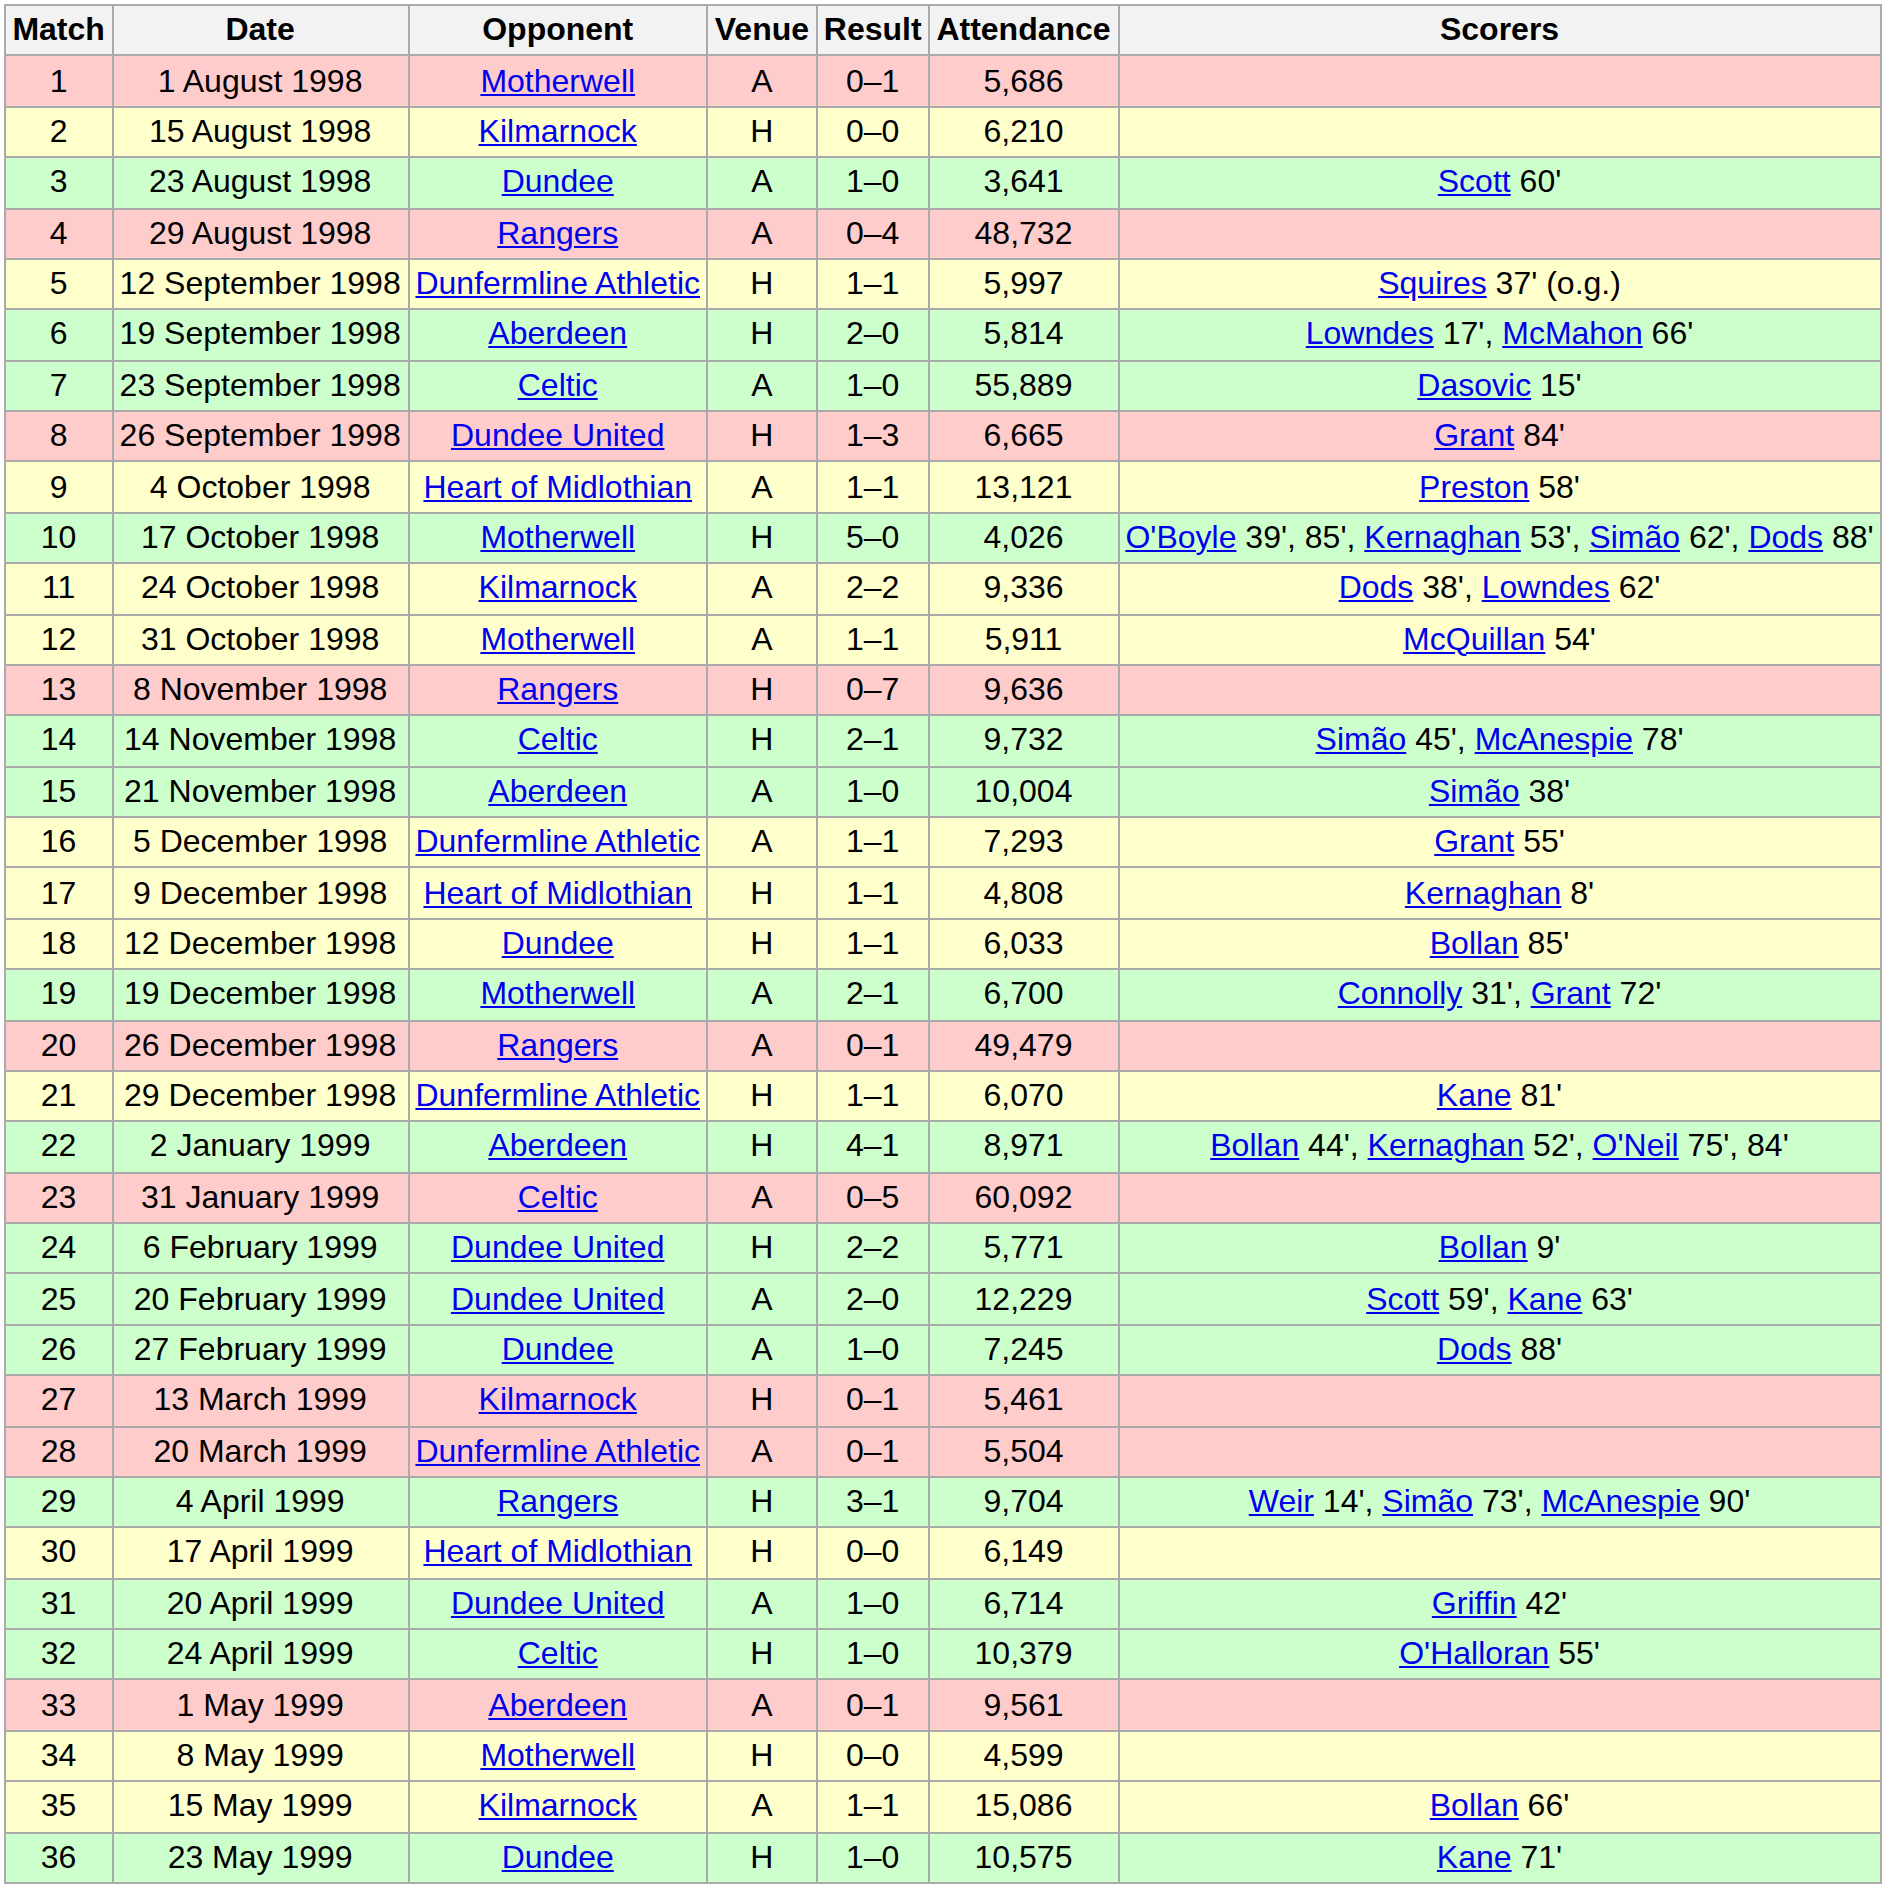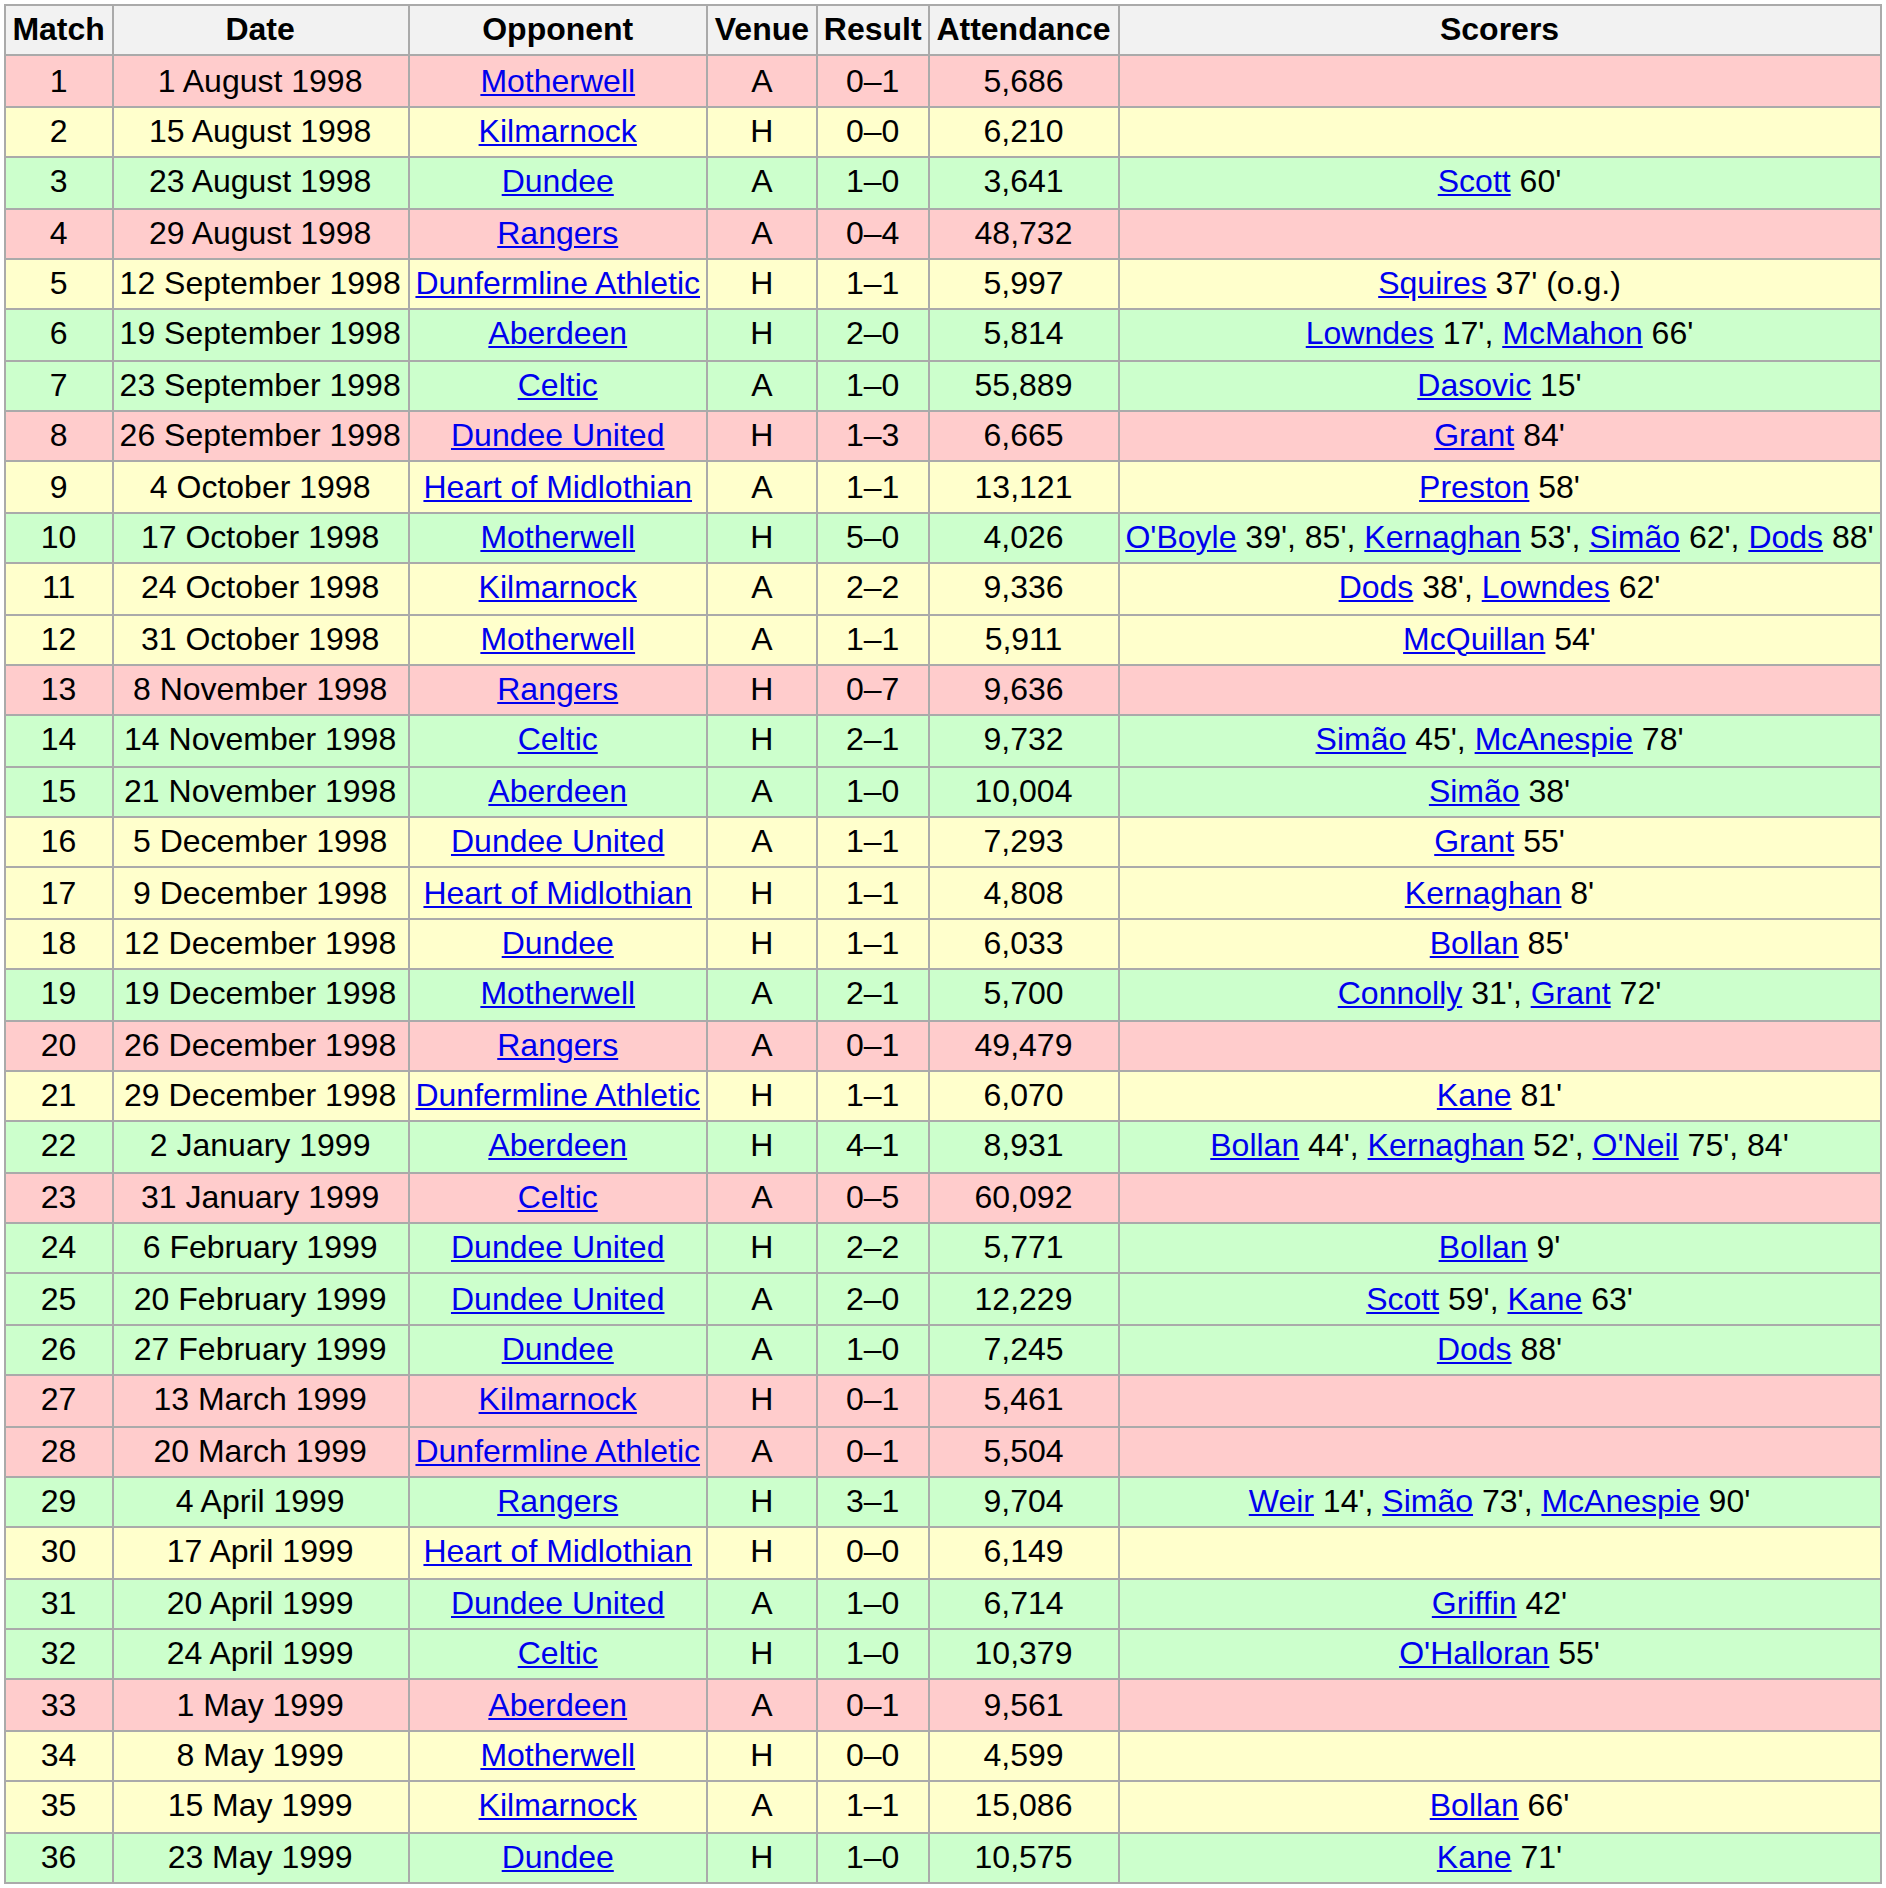5 December 1998 | Opponent: Dunfermline Athletic -> Dundee United
19 December 1998 | Attendance: 6,700 -> 5,700
2 January 1999 | Attendance: 8,971 -> 8,931
